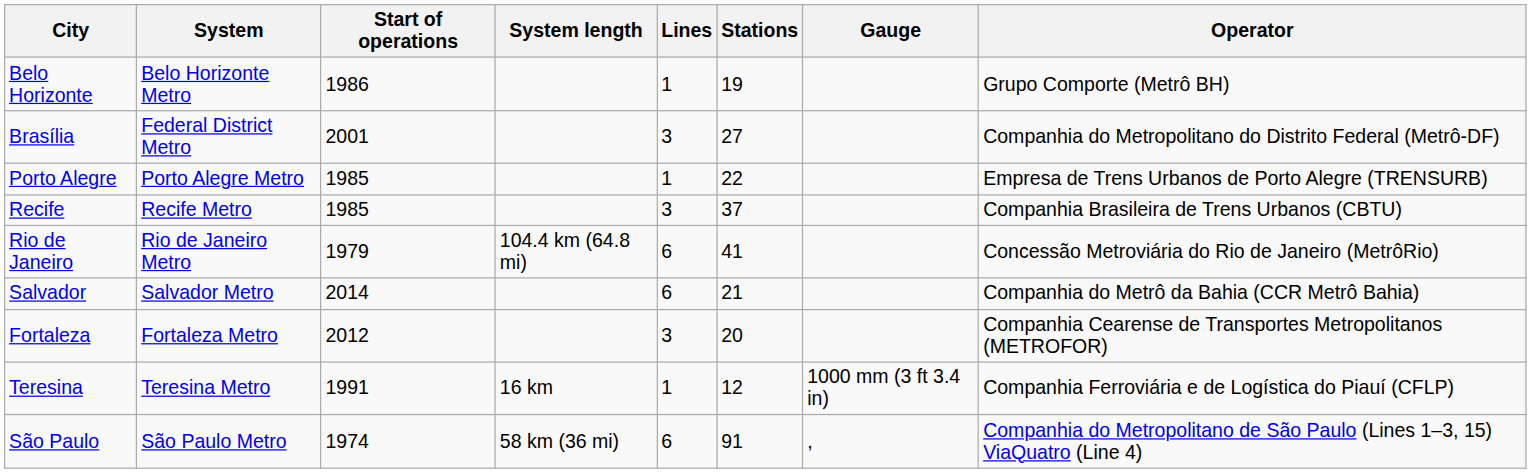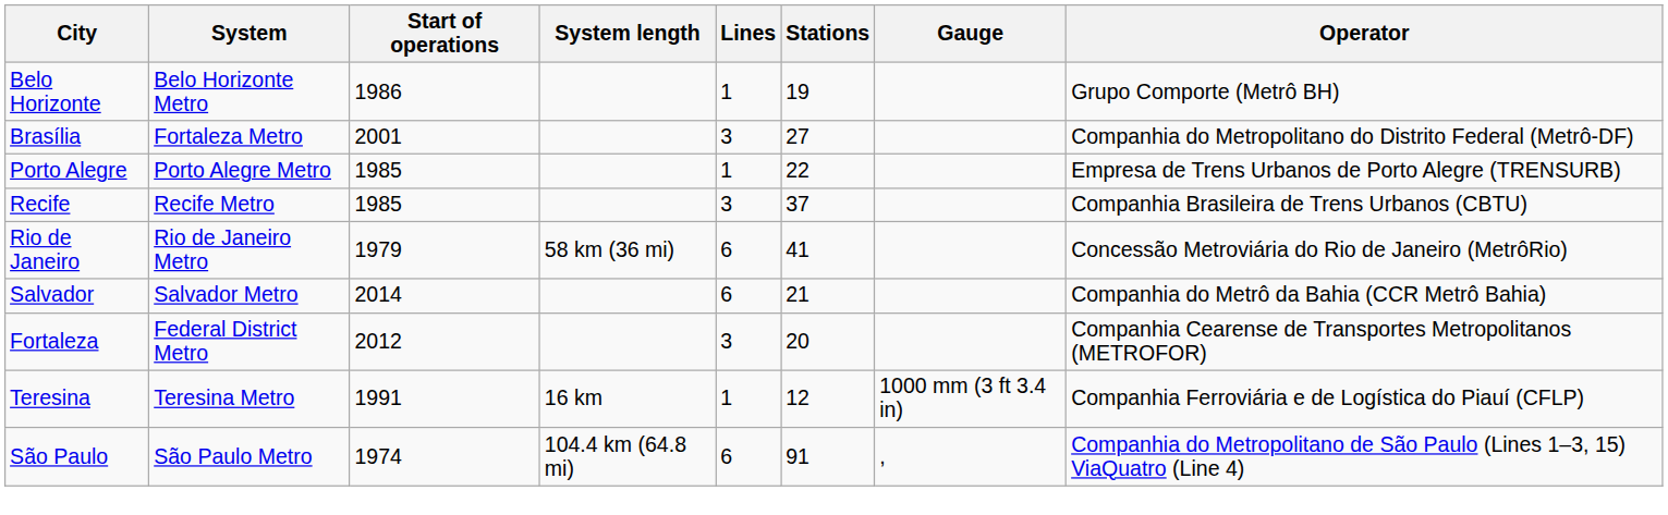Brasília | System: Federal District Metro -> Fortaleza Metro
Rio de Janeiro | System length: 104.4 km (64.8 mi) -> 58 km (36 mi)
Fortaleza | System: Fortaleza Metro -> Federal District Metro
São Paulo | System length: 58 km (36 mi) -> 104.4 km (64.8 mi)
